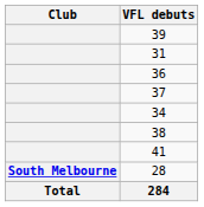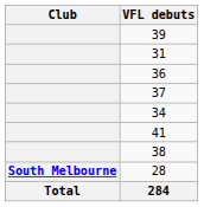rows swapped: 38 <-> 41
